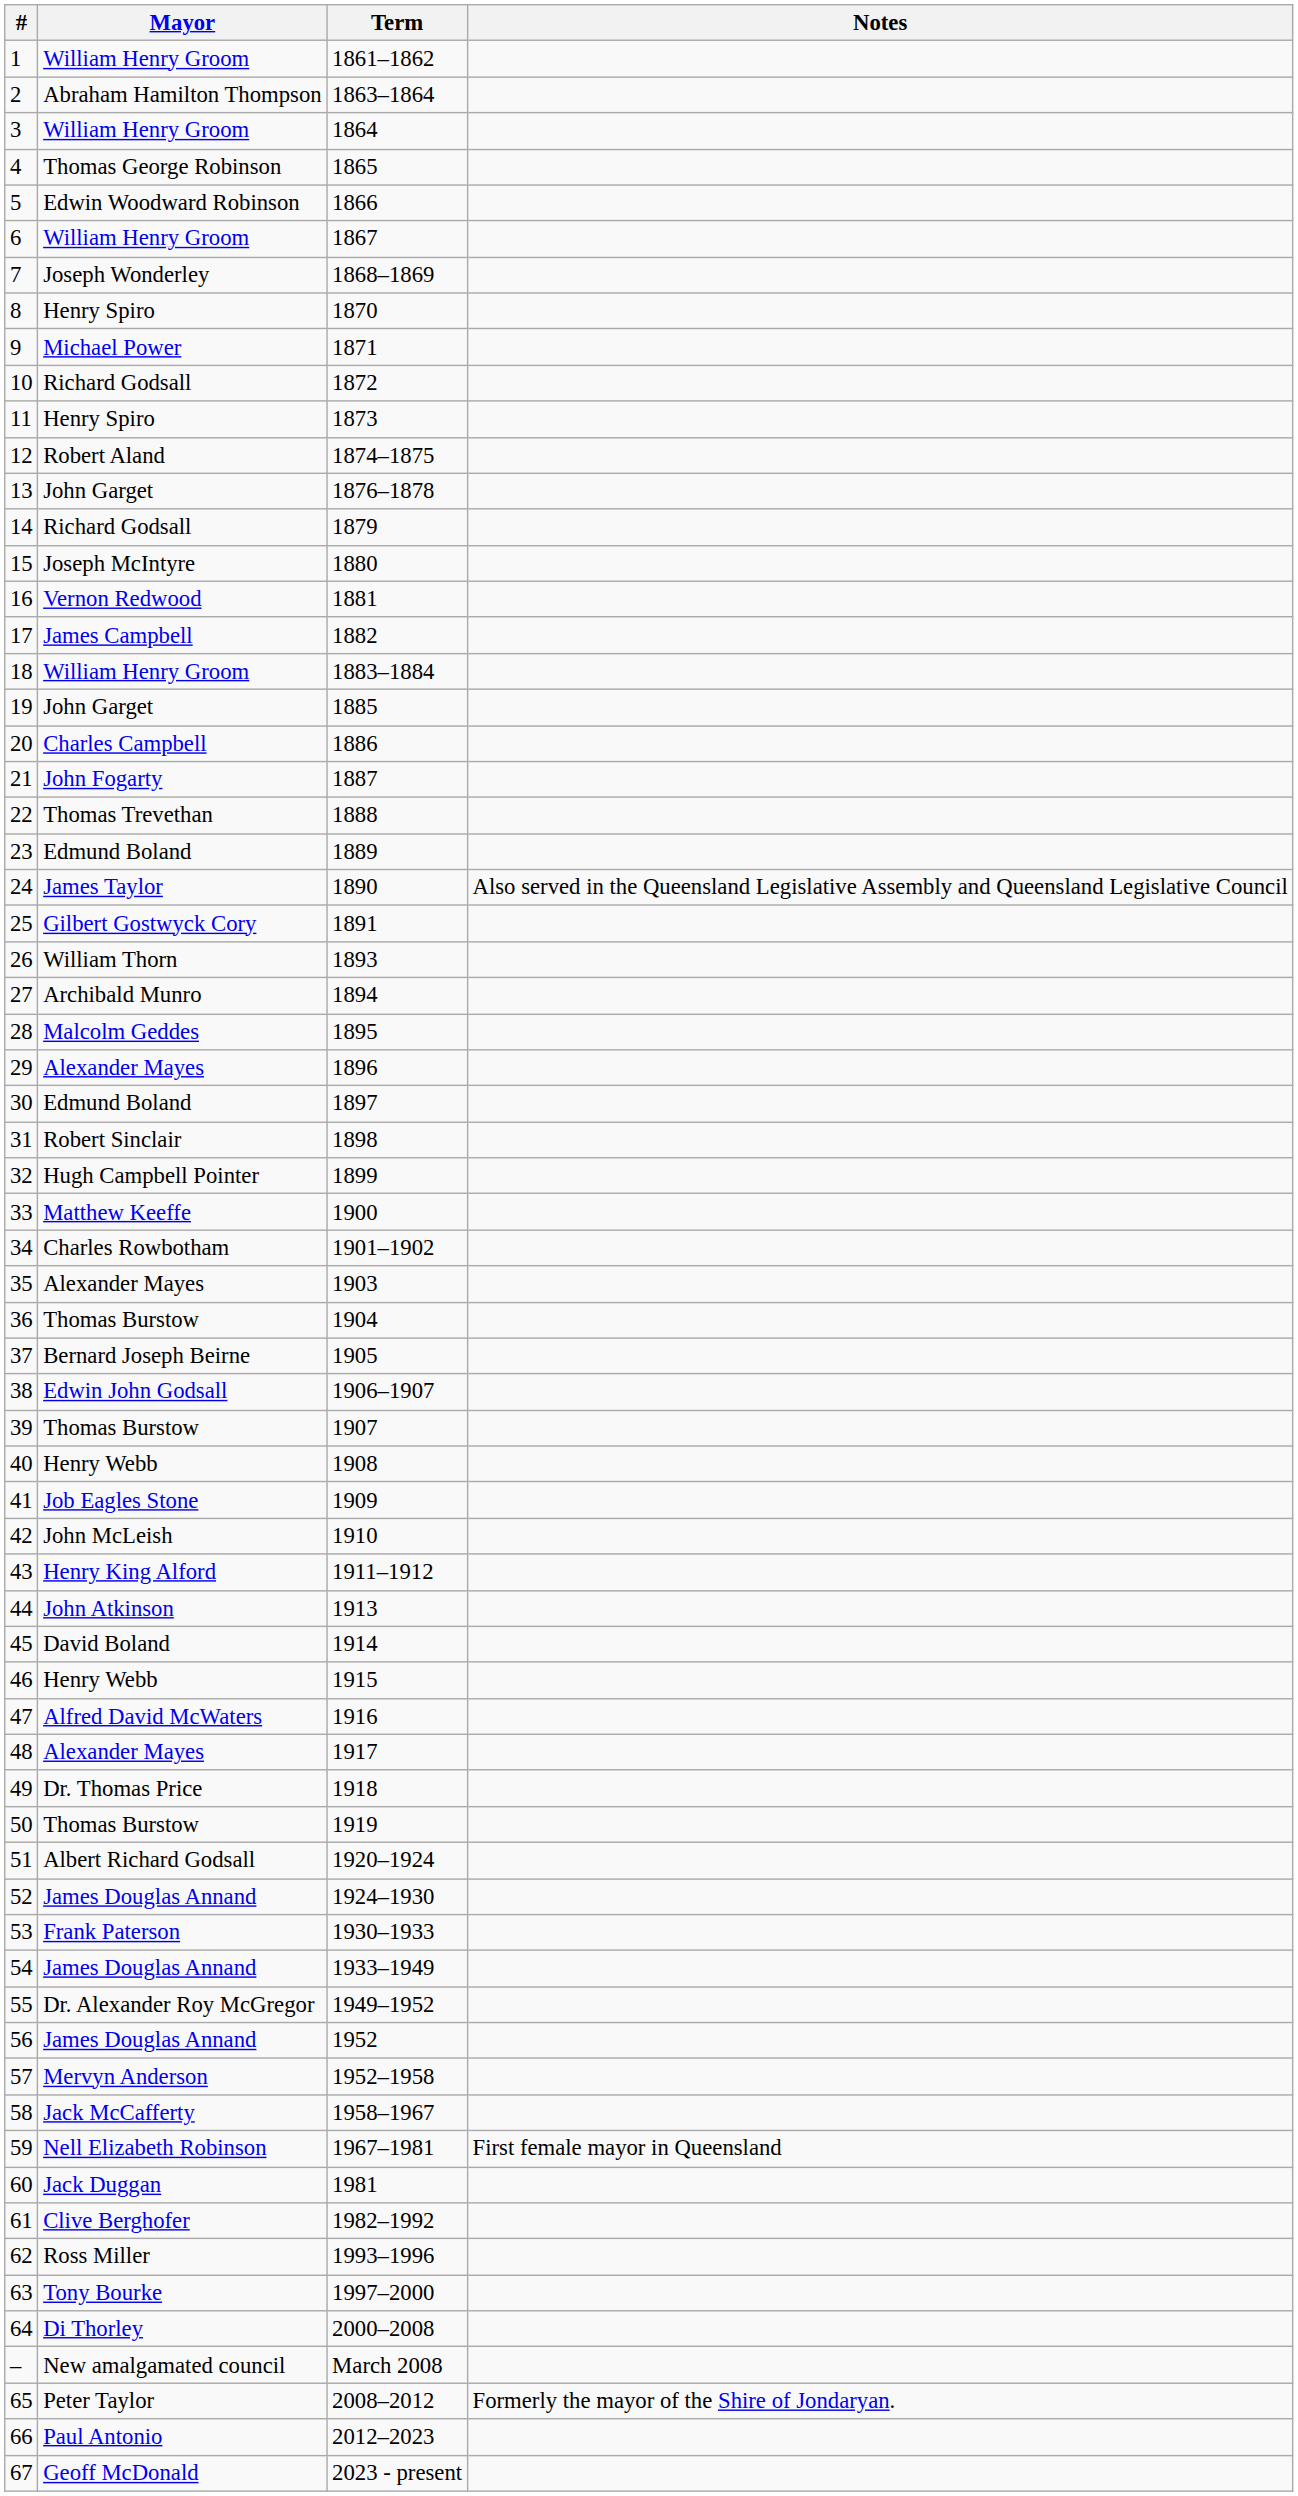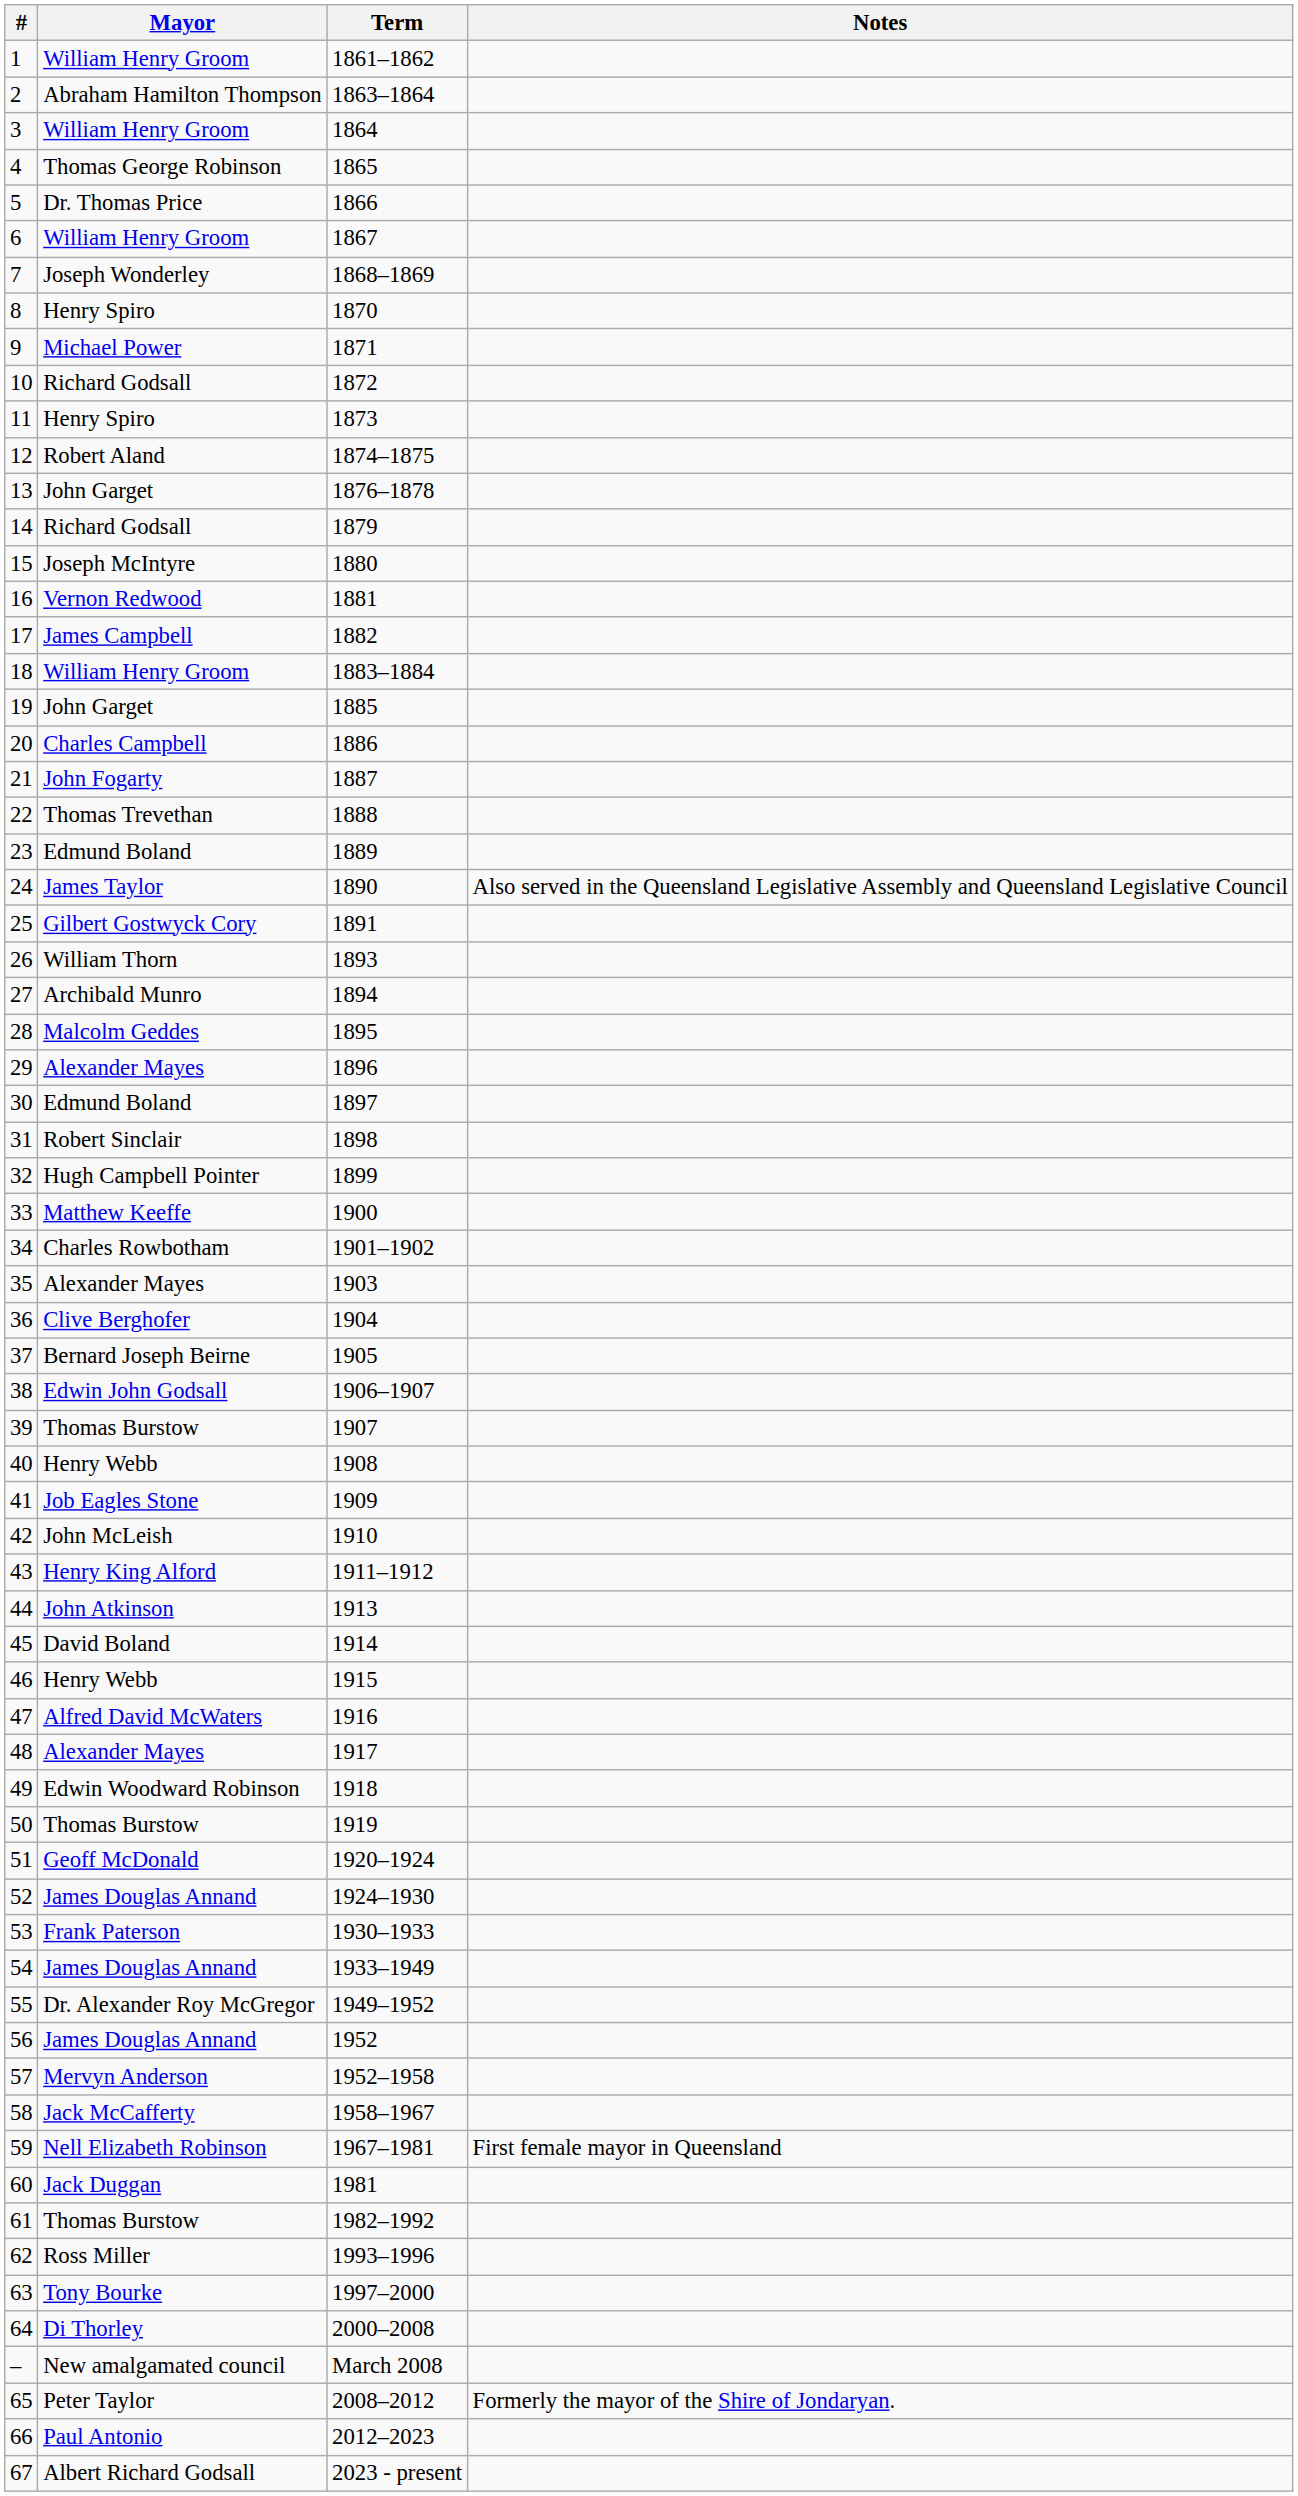5 | Mayor: Edwin Woodward Robinson -> Dr. Thomas Price
36 | Mayor: Thomas Burstow -> Clive Berghofer
49 | Mayor: Dr. Thomas Price -> Edwin Woodward Robinson
51 | Mayor: Albert Richard Godsall -> Geoff McDonald
61 | Mayor: Clive Berghofer -> Thomas Burstow
67 | Mayor: Geoff McDonald -> Albert Richard Godsall
